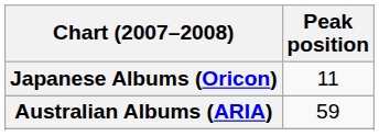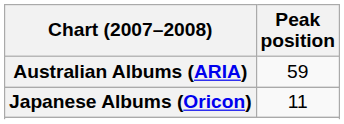rows swapped: Australian Albums (ARIA) <-> Japanese Albums (Oricon)
